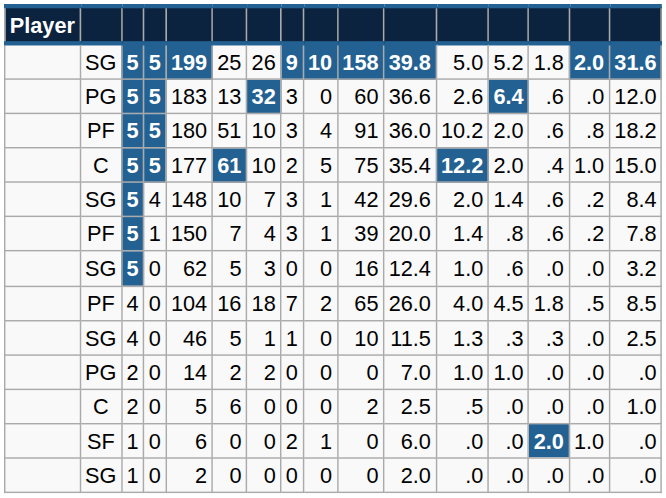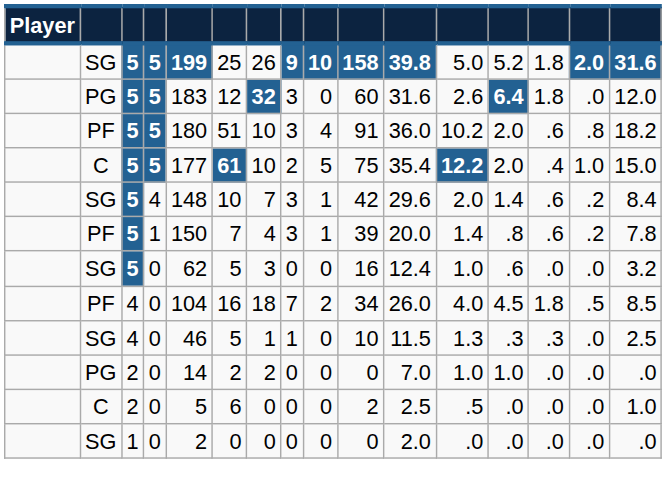PG / 5 | column 6: 13 -> 12
PG / 5 | column 11: 36.6 -> 31.6
PG / 5 | column 14: .6 -> 1.8
PF / 0 | column 10: 65 -> 34
- row: SF | 1 | 0 | 6 | 0 | 0 | 2 | 1 | 0 | 6.0 | .0 | .0 | 2.0 | 1.0 | .0
